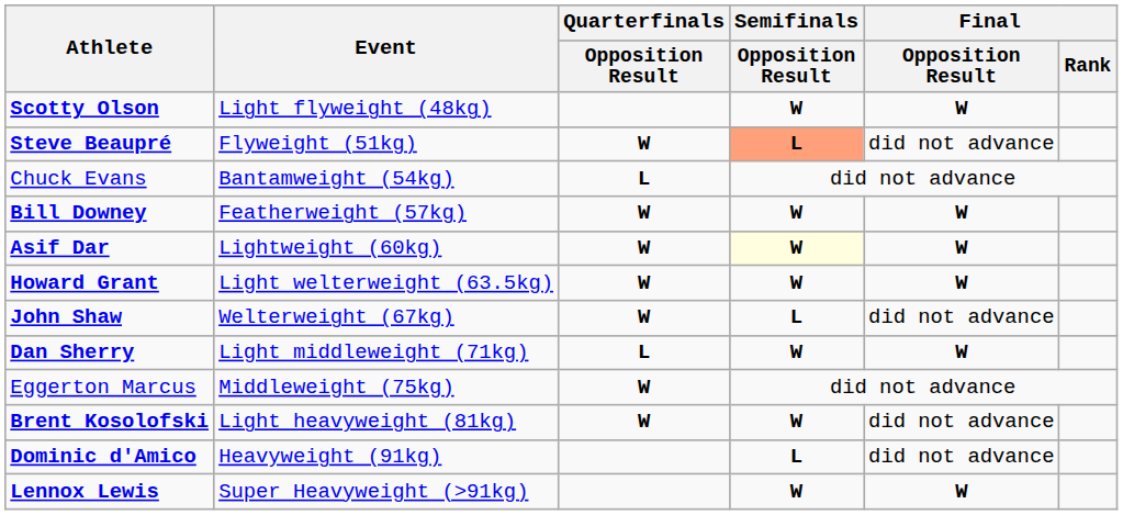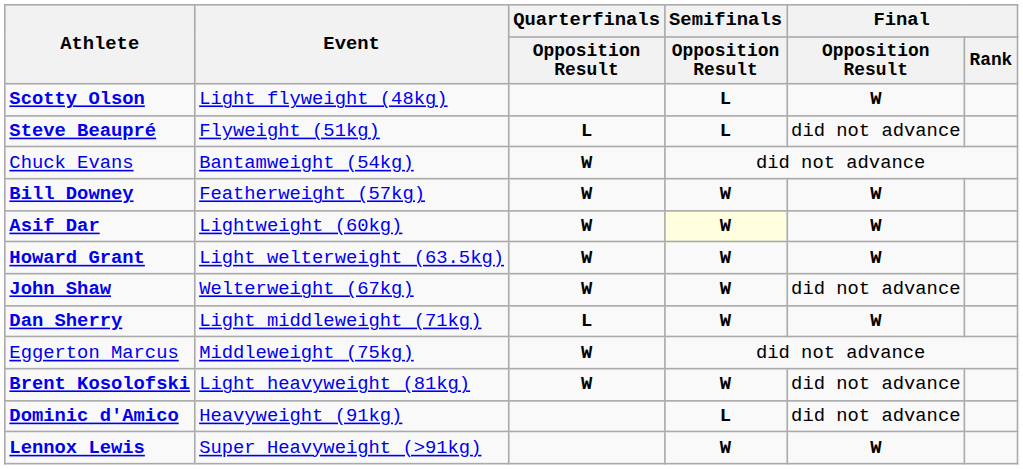Scotty Olson | Semifinals / Opposition Result: W -> L
Steve Beaupré | Quarterfinals / Opposition Result: W -> L
Steve Beaupré | Semifinals / Opposition Result: lightsalmon background -> no background
Chuck Evans | Quarterfinals / Opposition Result: L -> W
John Shaw | Semifinals / Opposition Result: L -> W
